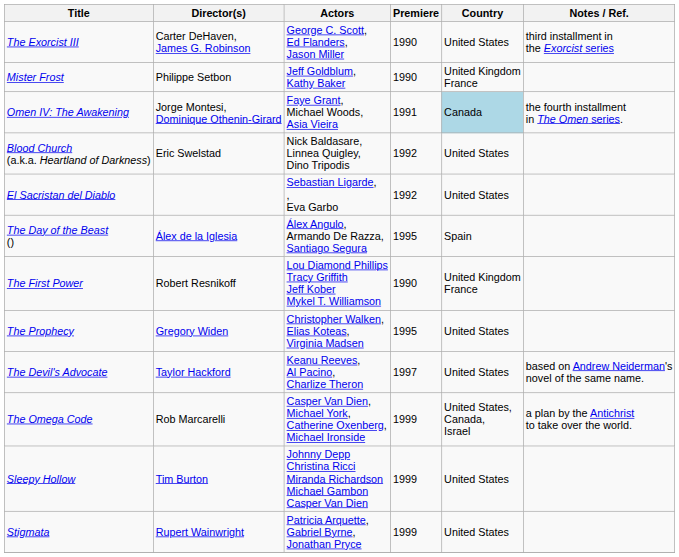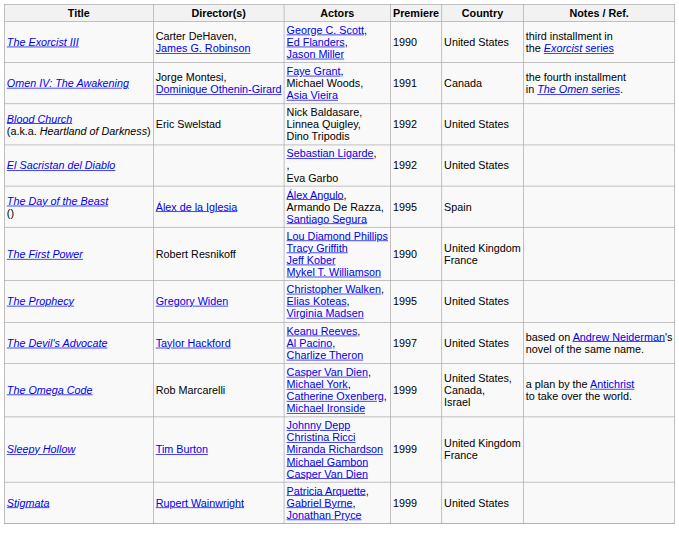- row: Mister Frost | Philippe Setbon | Jeff Goldblum, Kathy Baker | 1990 | United Kingdom France
Omen IV: The Awakening | Country: lightblue background -> no background
Sleepy Hollow | Country: United States -> United Kingdom France
